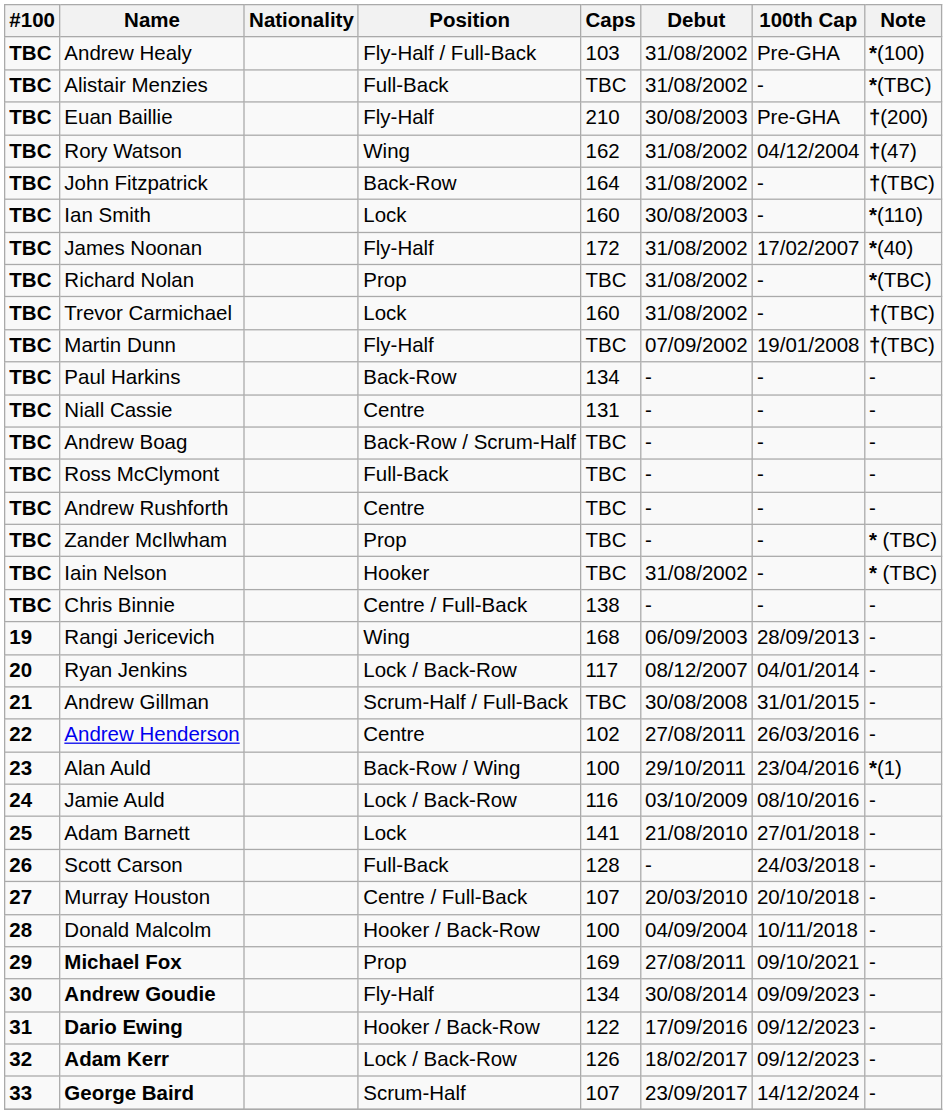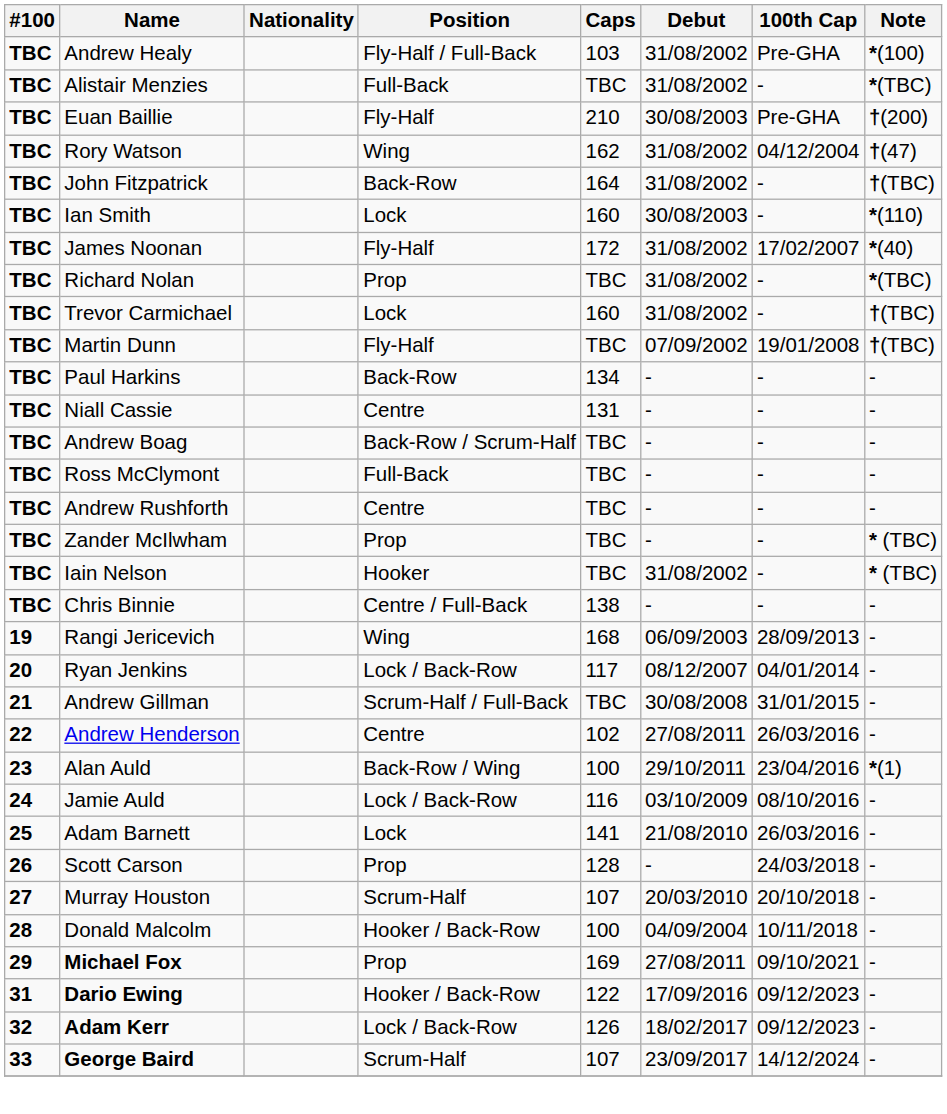Adam Barnett | 100th Cap: 27/01/2018 -> 26/03/2016
Scott Carson | Position: Full-Back -> Prop
Murray Houston | Position: Centre / Full-Back -> Scrum-Half
- row: 30 | Andrew Goudie | Fly-Half | 134 | 30/08/2014 | 09/09/2023 | -
